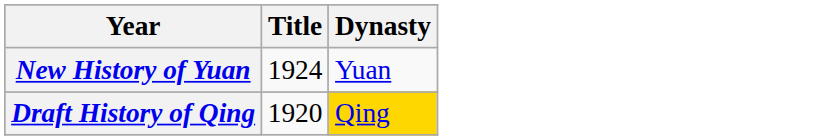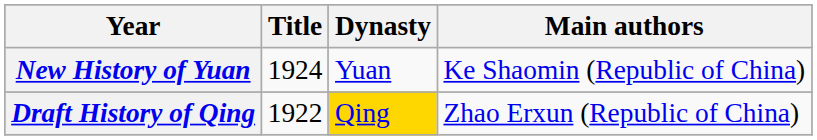+ column: Main authors | Ke Shaomin (Republic of China) | Zhao Erxun (Republic of China)
Draft History of Qing | Title: 1920 -> 1922
